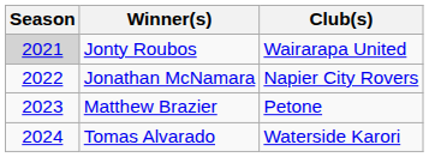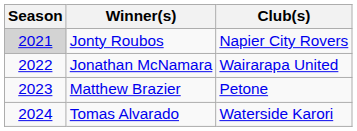Jonty Roubos | Club(s): Wairarapa United -> Napier City Rovers
Jonathan McNamara | Club(s): Napier City Rovers -> Wairarapa United
